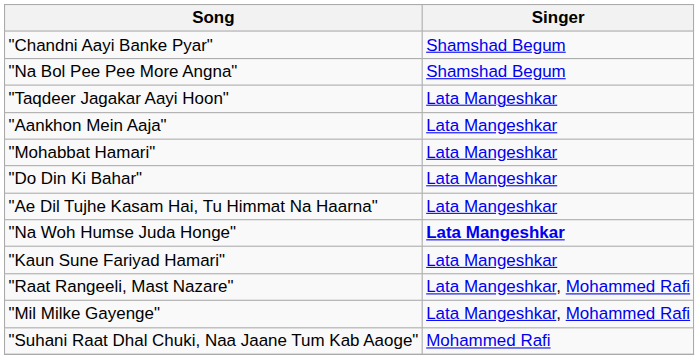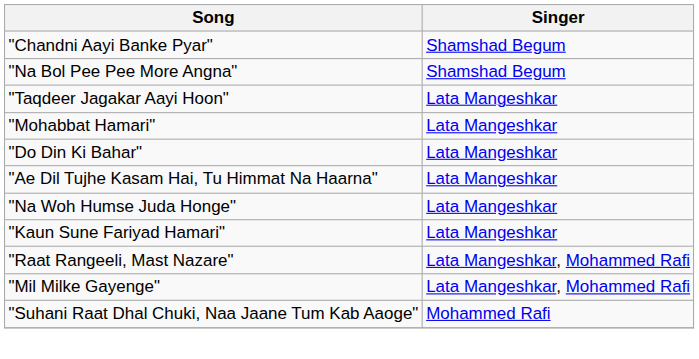- row: "Aankhon Mein Aaja" | Lata Mangeshkar
"Na Woh Humse Juda Honge" | Singer: bold -> normal
